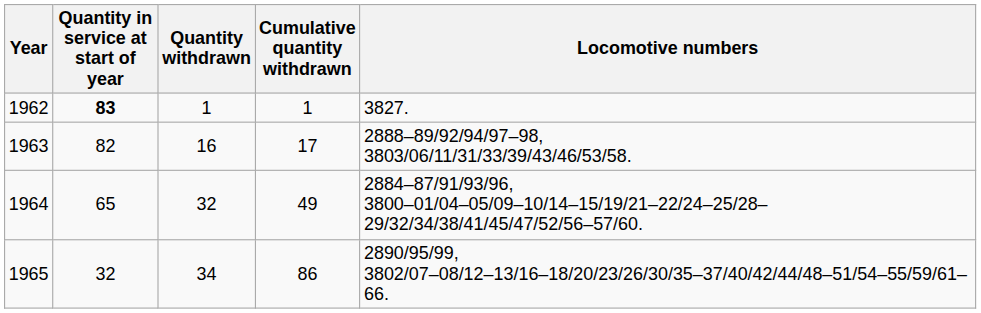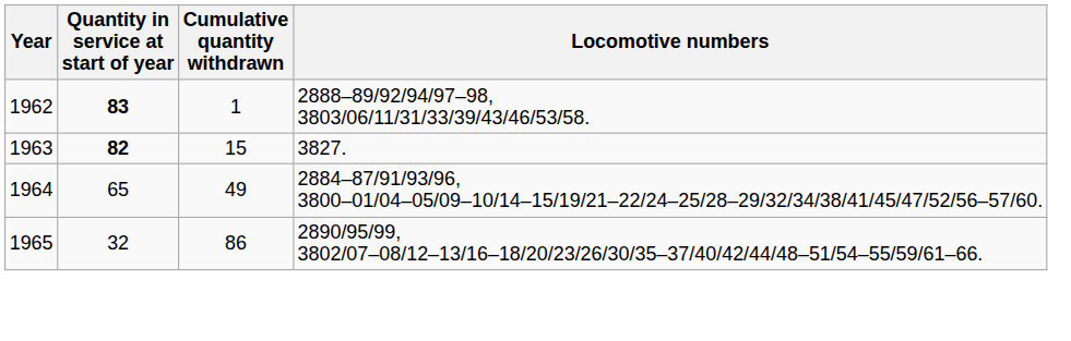- column: Quantity withdrawn | 1 | 16 | 32 | 34
1962 | Locomotive numbers: 3827. -> 2888–89/92/94/97–98, 3803/06/11/31/33/39/43/46/53/58.
1963 | Quantity in service at start of year: normal -> bold
1963 | Cumulative quantity withdrawn: 17 -> 15
1963 | Locomotive numbers: 2888–89/92/94/97–98, 3803/06/11/31/33/39/43/46/53/58. -> 3827.
